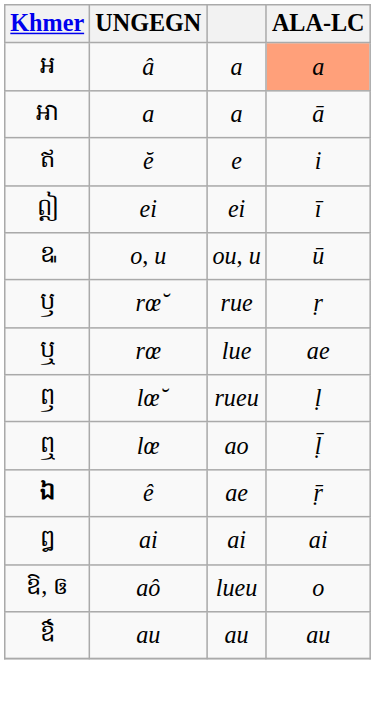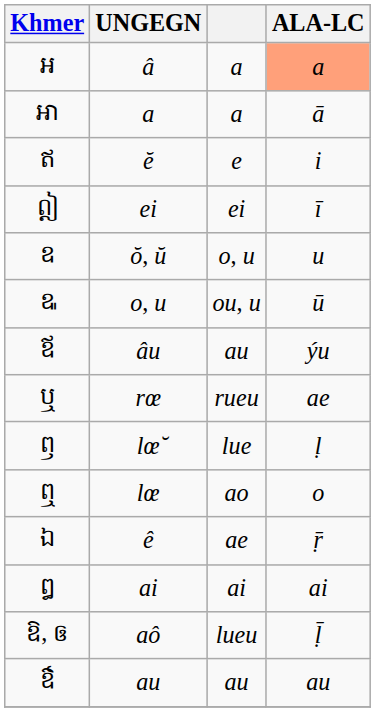+ row: ឧ | ŏ, ŭ | o, u | u
+ row: ឪ | âu | au | ýu
- row: ឫ | rœ̆ | rue | ṛ
rœ | column 3: lue -> rueu
lœ̆ | column 3: rueu -> lue
lœ | ALA-LC: ḹ -> o
ê | Khmer: bold -> normal
aô | ALA-LC: o -> ḹ
